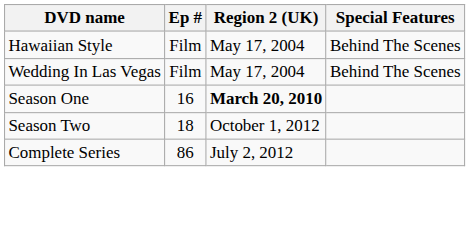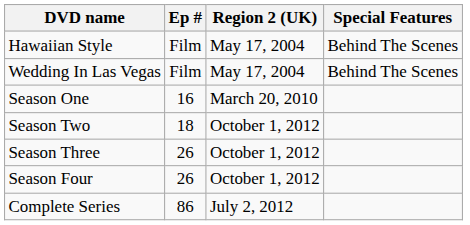Season One | Region 2 (UK): bold -> normal
+ row: Season Three | 26 | October 1, 2012
+ row: Season Four | 26 | October 1, 2012
